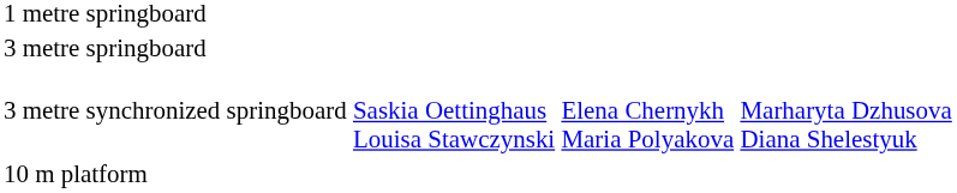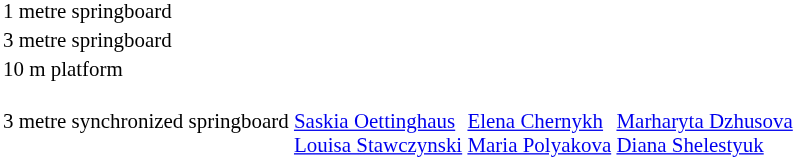rows swapped: 3 metre synchronized springboard <-> 10 m platform
